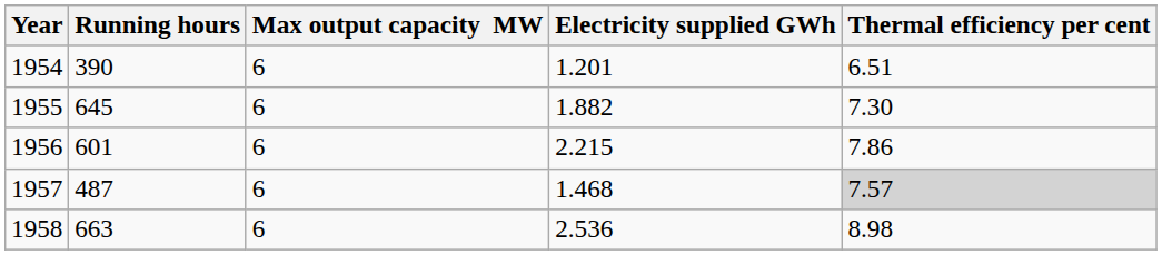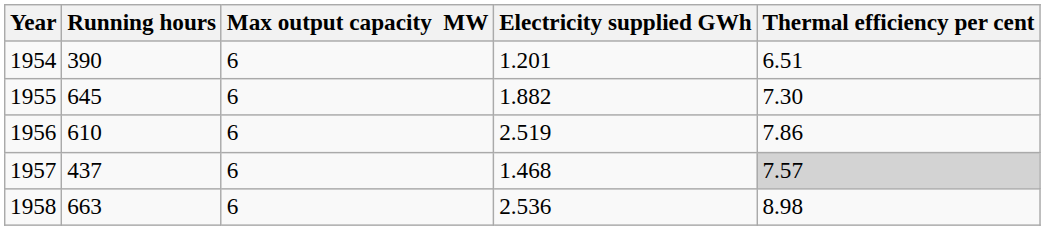1956 | Running hours: 601 -> 610
1956 | Electricity supplied GWh: 2.215 -> 2.519
1957 | Running hours: 487 -> 437
